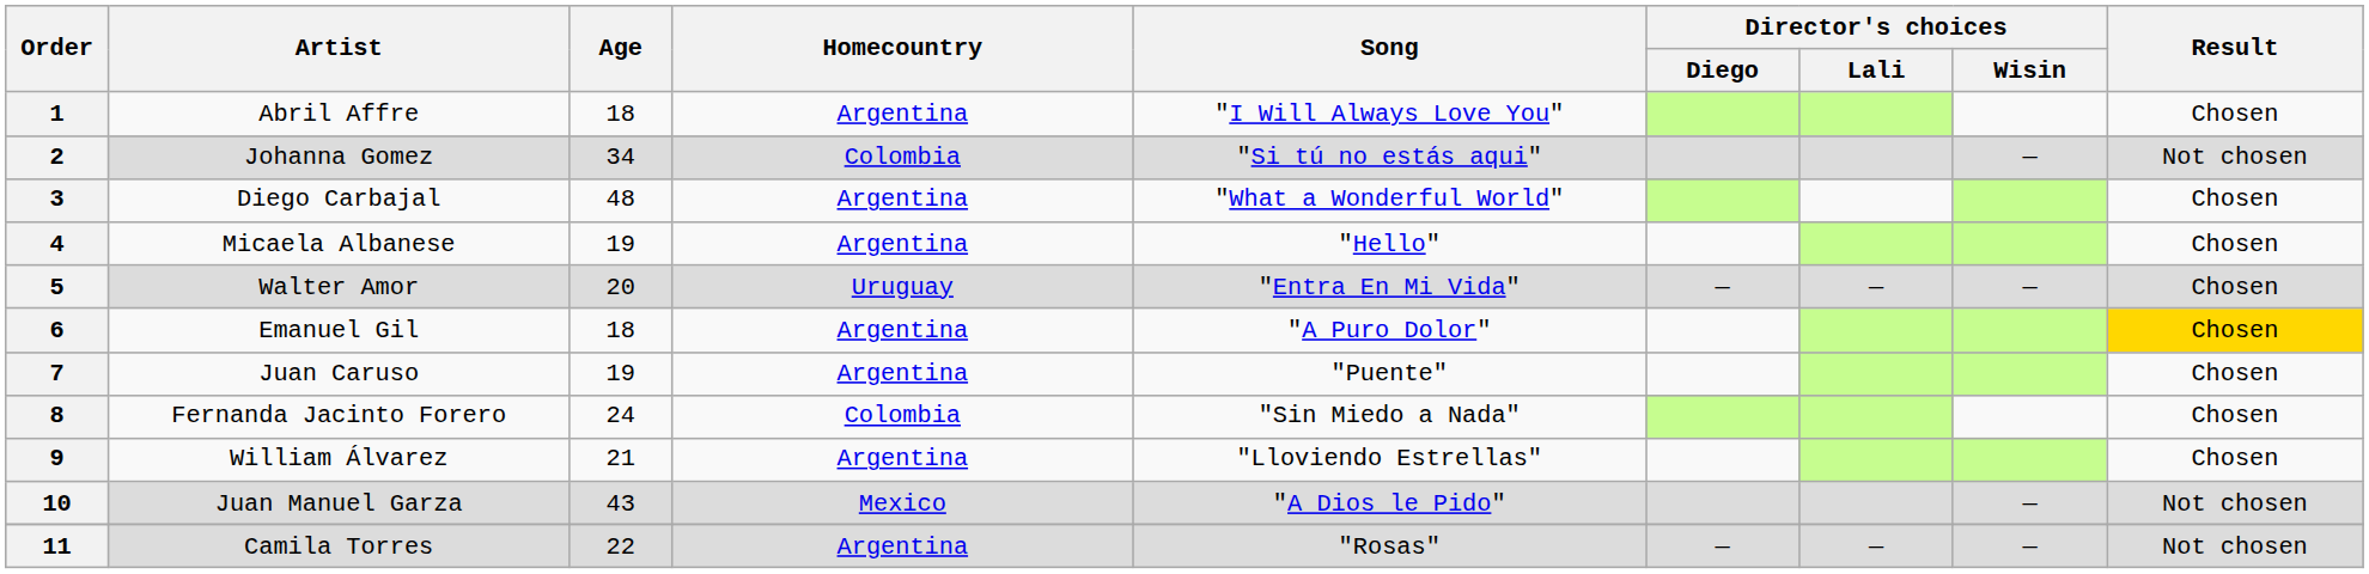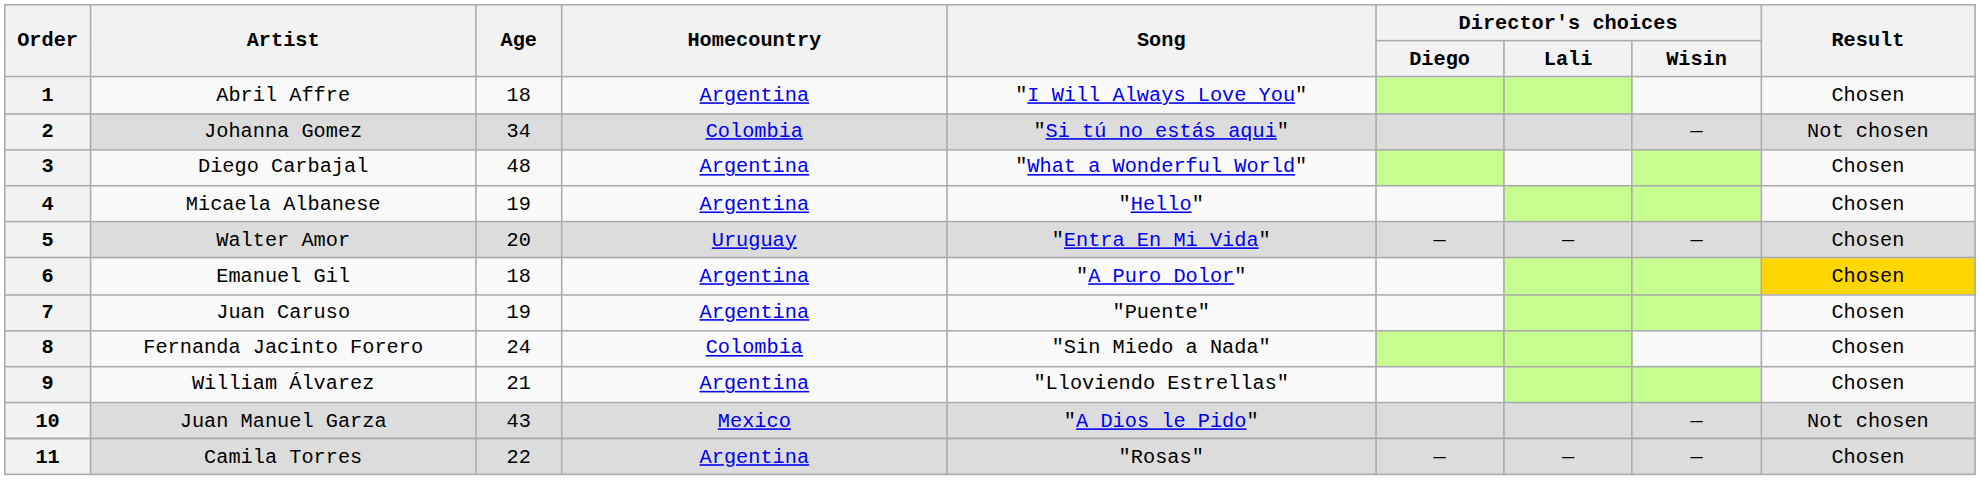11 | Result: Not chosen -> Chosen
